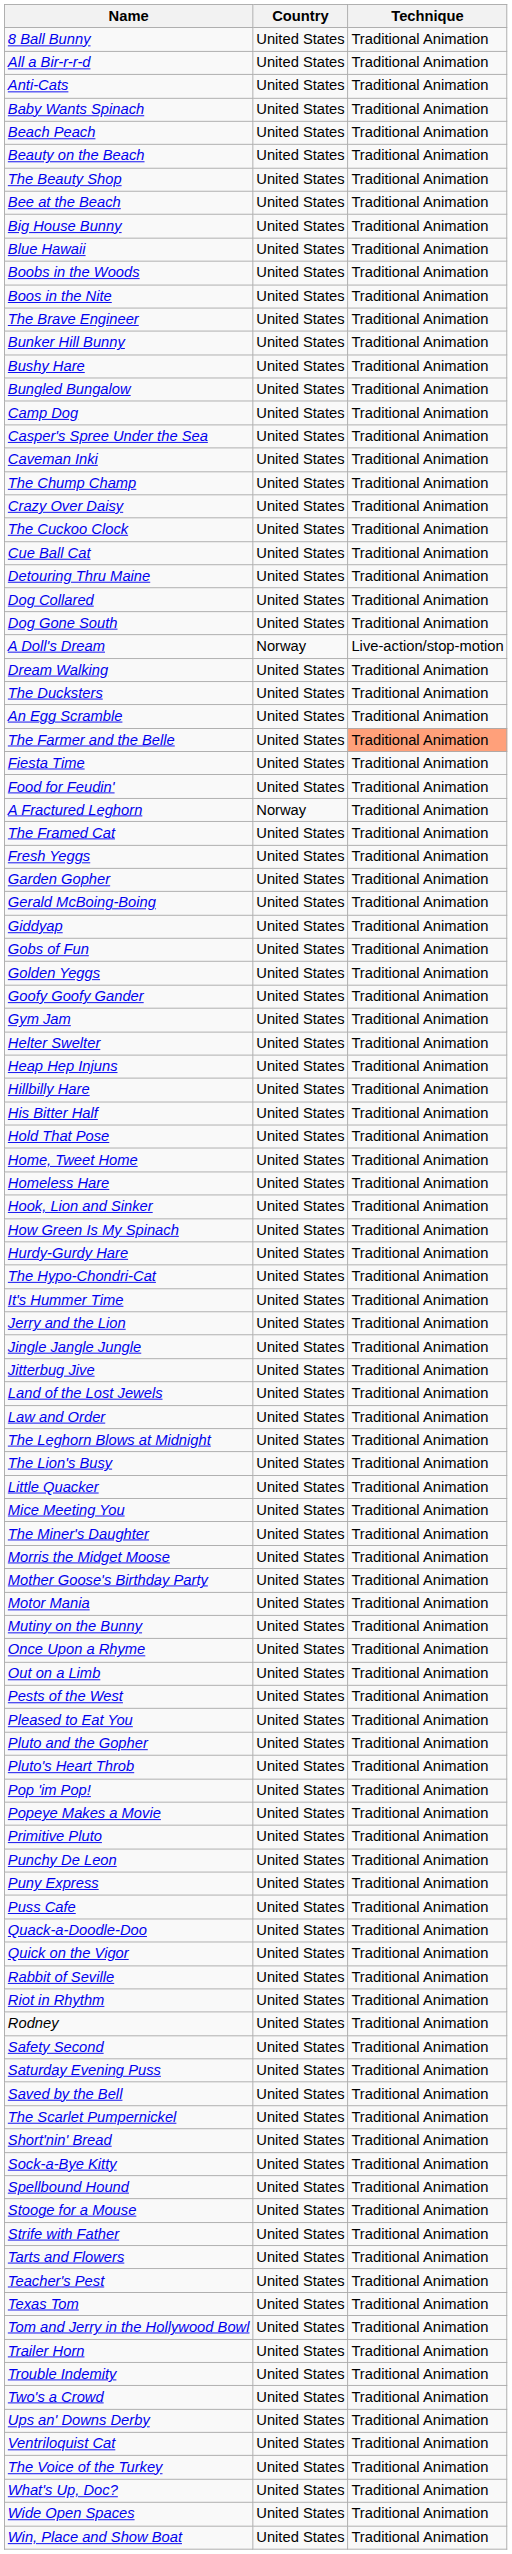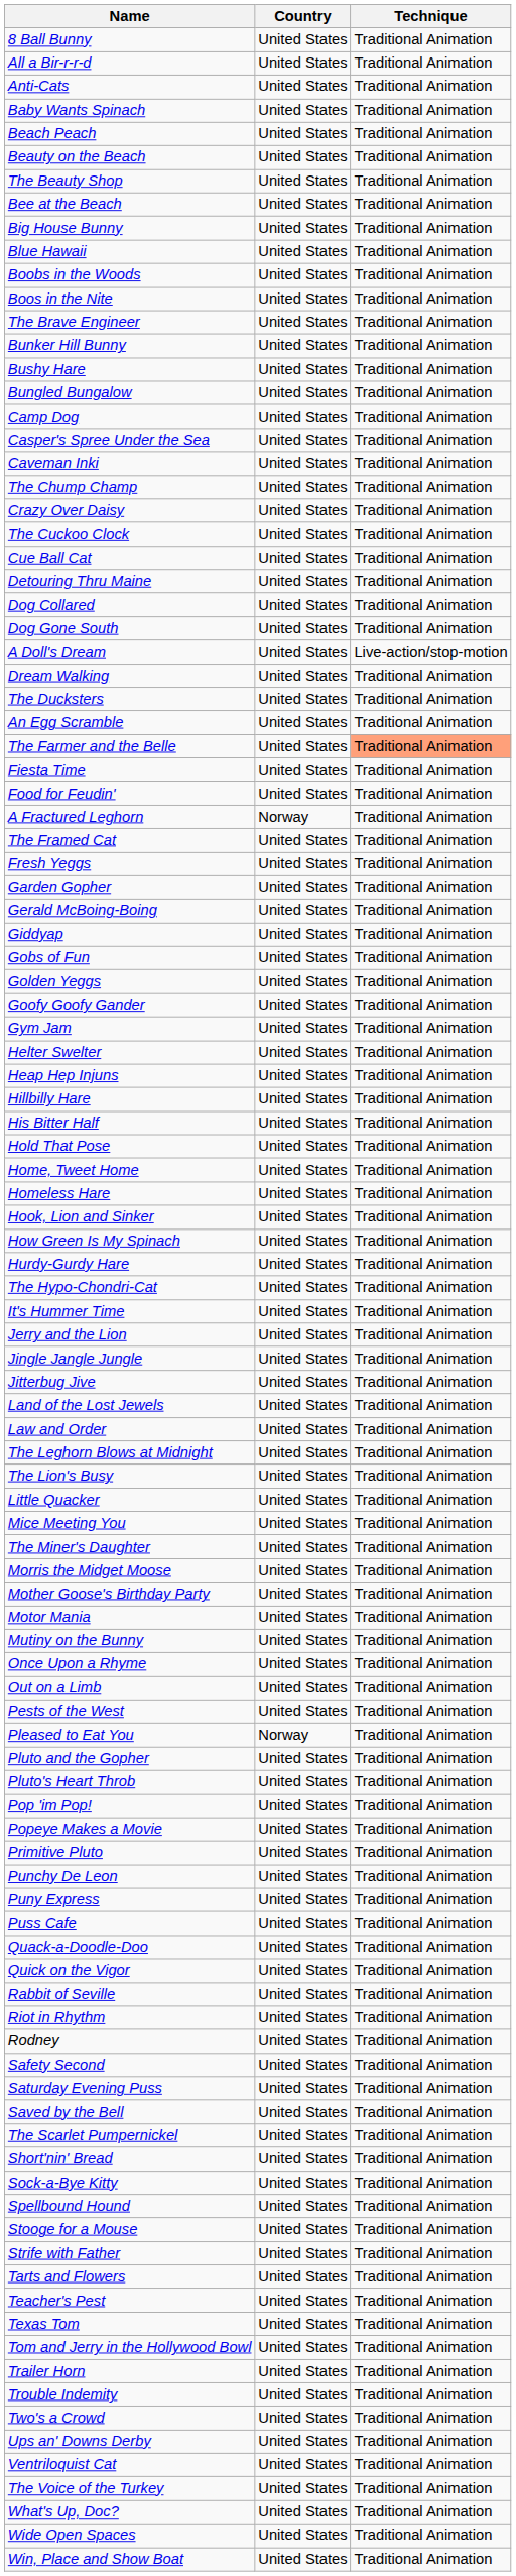A Doll's Dream | Country: Norway -> United States
Pleased to Eat You | Country: United States -> Norway
